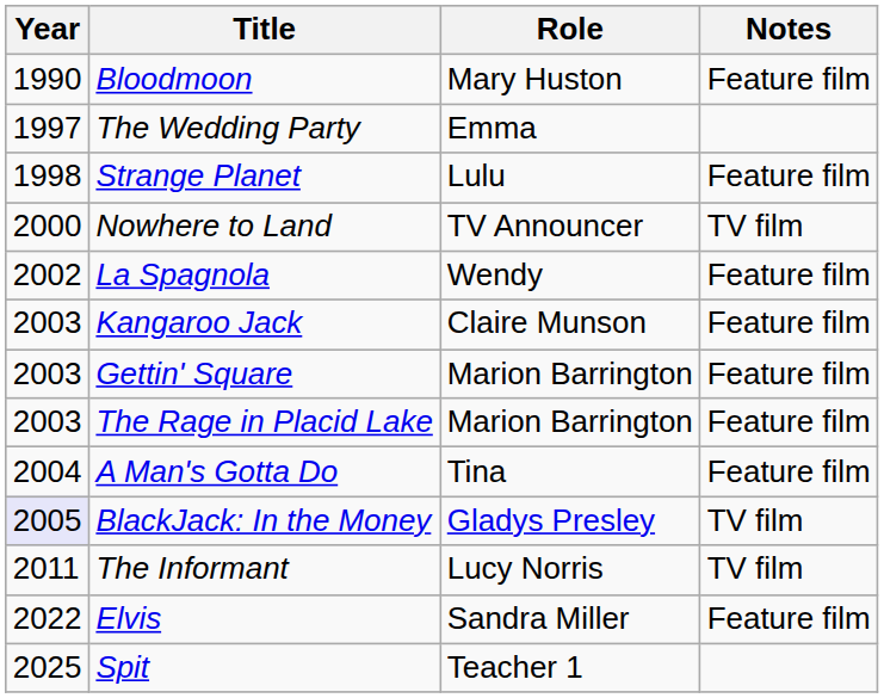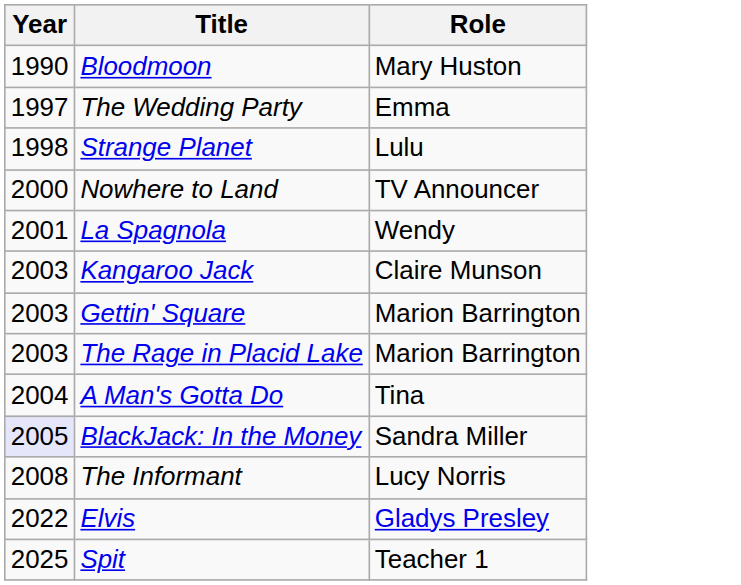- column: Notes | Feature film | Feature film | TV film | Feature film | Feature film | Feature film | Feature film | Feature film | TV film | TV film | Feature film
La Spagnola | Year: 2002 -> 2001
BlackJack: In the Money | Role: Gladys Presley -> Sandra Miller
The Informant | Year: 2011 -> 2008
Elvis | Role: Sandra Miller -> Gladys Presley
